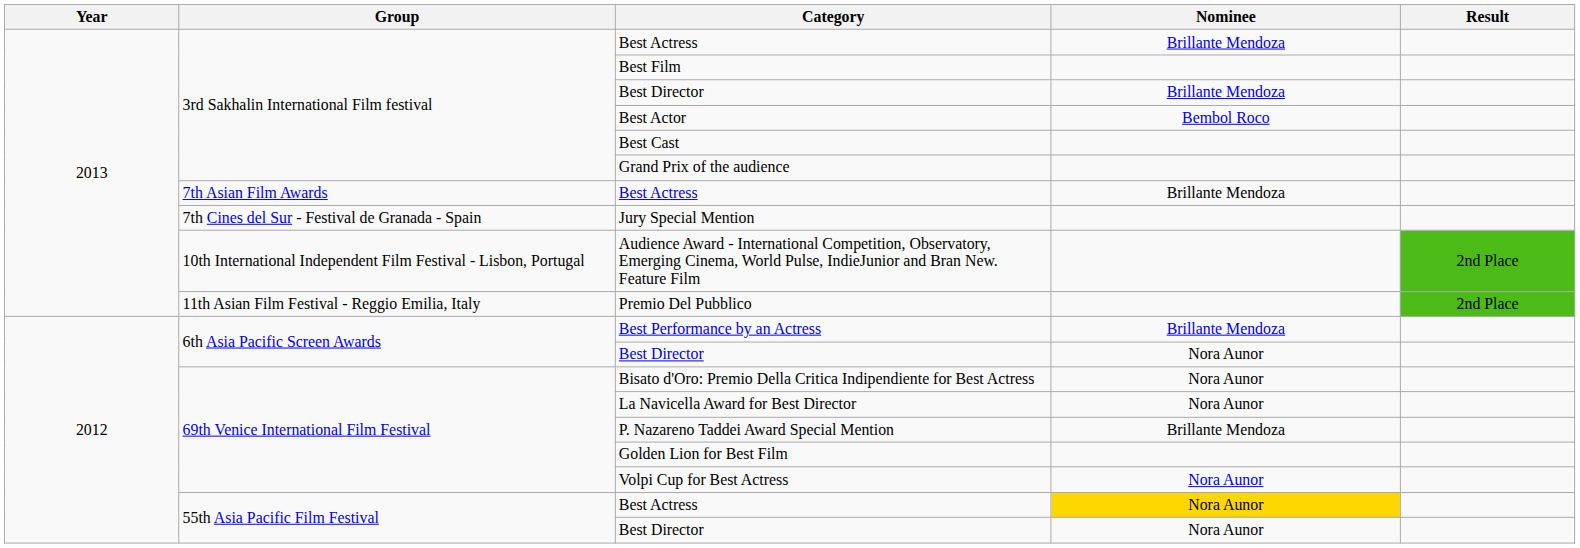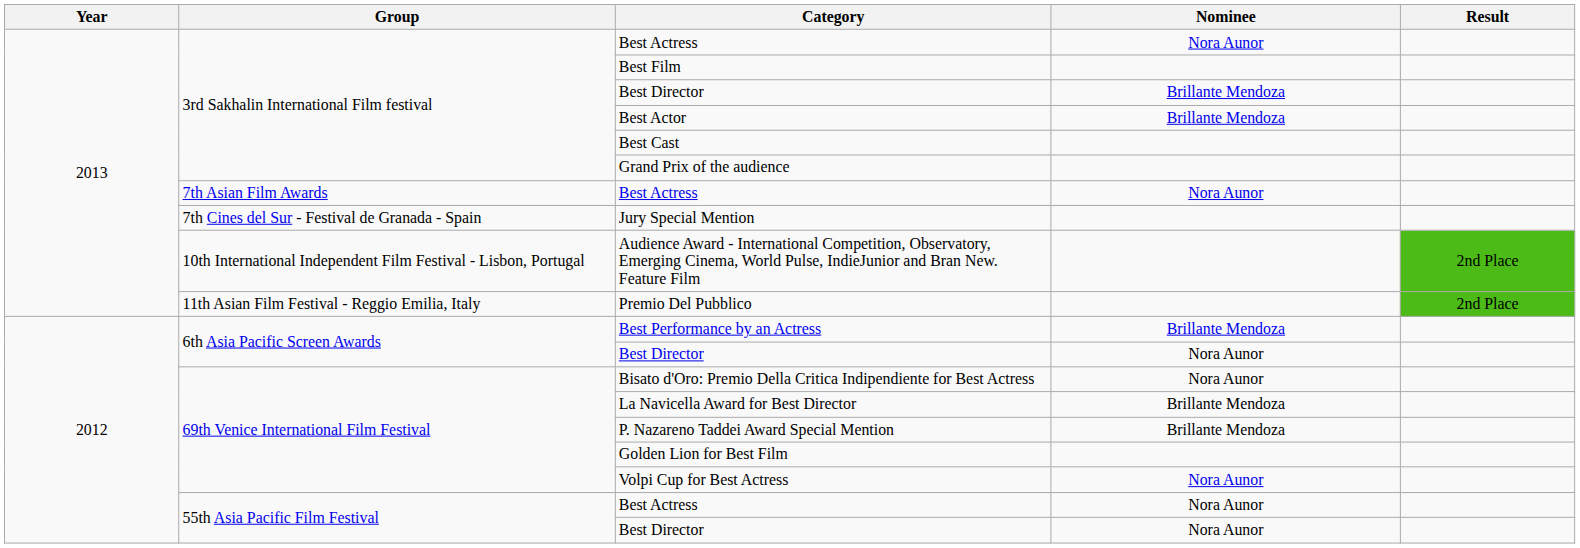3rd Sakhalin International Film festival / Best Actress | Nominee: Brillante Mendoza -> Nora Aunor
Best Actor | Nominee: Bembol Roco -> Brillante Mendoza
7th Asian Film Awards / Best Actress | Nominee: Brillante Mendoza -> Nora Aunor
La Navicella Award for Best Director | Nominee: Nora Aunor -> Brillante Mendoza
55th Asia Pacific Film Festival / Best Actress | Nominee: gold background -> no background
